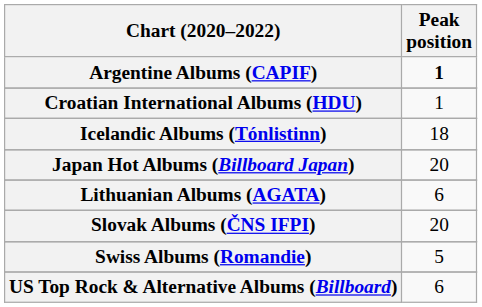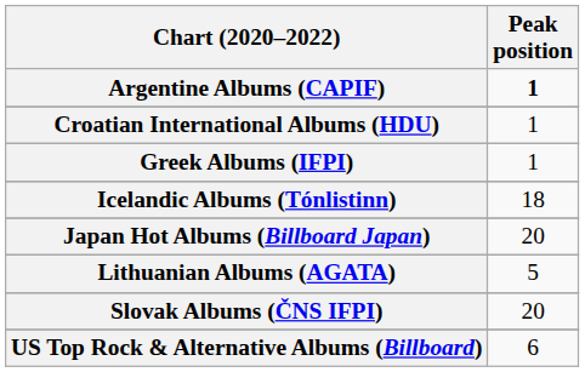+ row: Greek Albums (IFPI) | 1
Lithuanian Albums (AGATA) | Peak position: 6 -> 5
- row: Swiss Albums (Romandie) | 5
